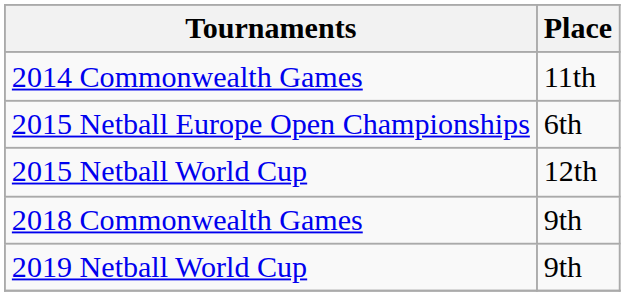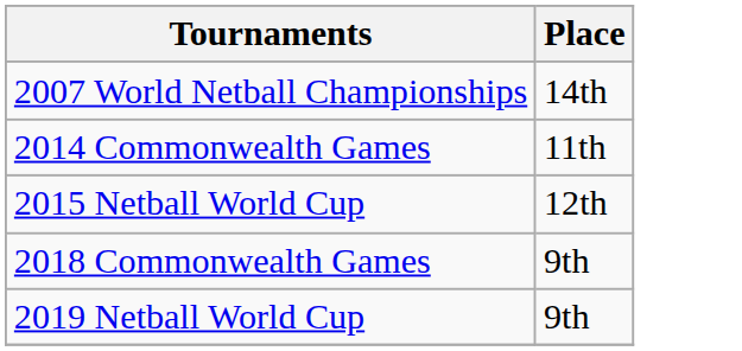+ row: 2007 World Netball Championships | 14th
- row: 2015 Netball Europe Open Championships | 6th
